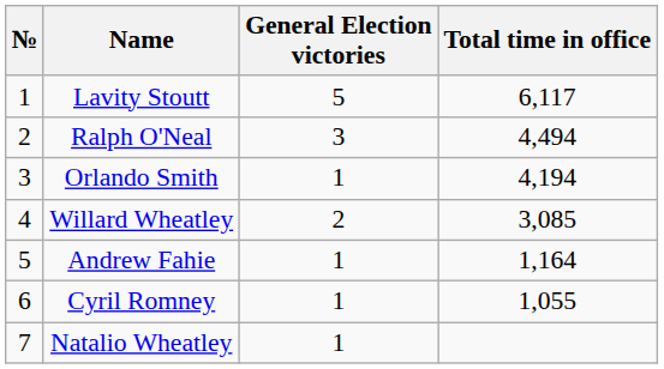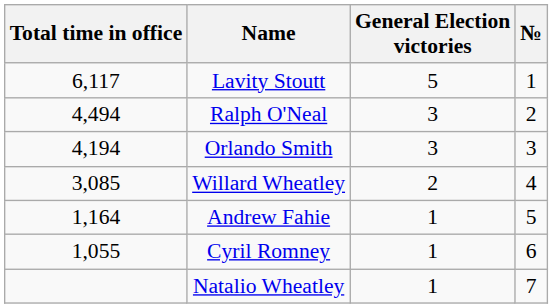columns swapped: № <-> Total time in office
Orlando Smith | General Election victories: 1 -> 3
